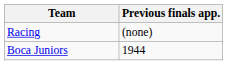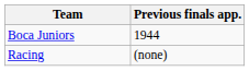rows swapped: Racing <-> Boca Juniors
